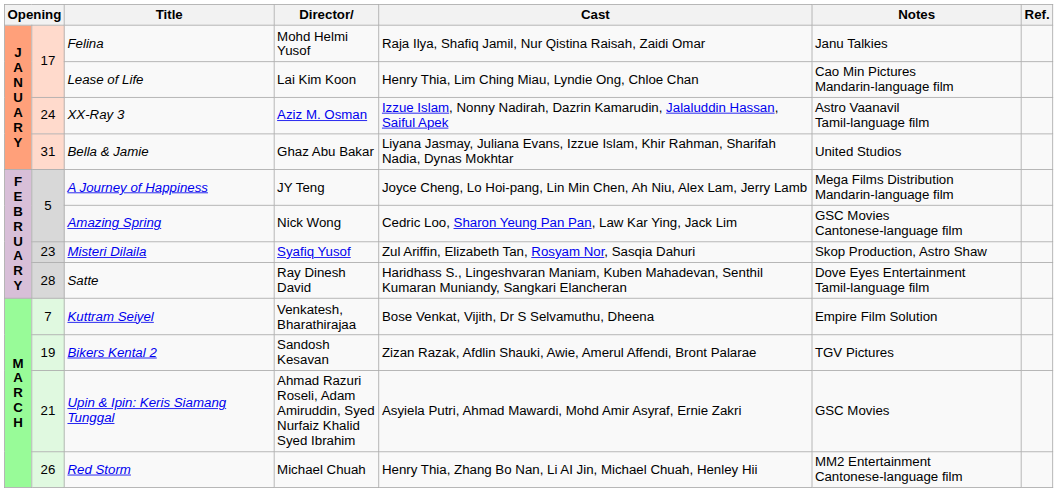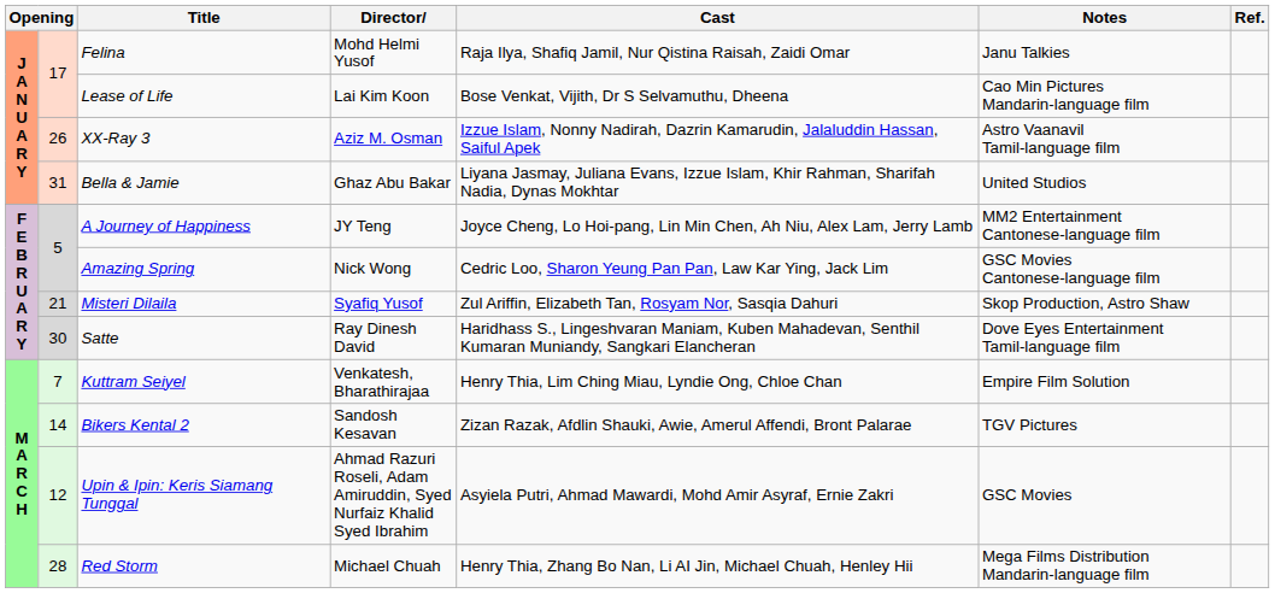Lease of Life | Cast: Henry Thia, Lim Ching Miau, Lyndie Ong, Chloe Chan -> Bose Venkat, Vijith, Dr S Selvamuthu, Dheena
XX-Ray 3 | column 2: 24 -> 26
A Journey of Happiness | Notes: Mega Films Distribution Mandarin-language film -> MM2 Entertainment Cantonese-language film
Misteri Dilaila | column 2: 23 -> 21
Satte | column 2: 28 -> 30
Kuttram Seiyel | Cast: Bose Venkat, Vijith, Dr S Selvamuthu, Dheena -> Henry Thia, Lim Ching Miau, Lyndie Ong, Chloe Chan
Bikers Kental 2 | column 2: 19 -> 14
Upin & Ipin: Keris Siamang Tunggal | column 2: 21 -> 12
Red Storm | column 2: 26 -> 28
Red Storm | Notes: MM2 Entertainment Cantonese-language film -> Mega Films Distribution Mandarin-language film
